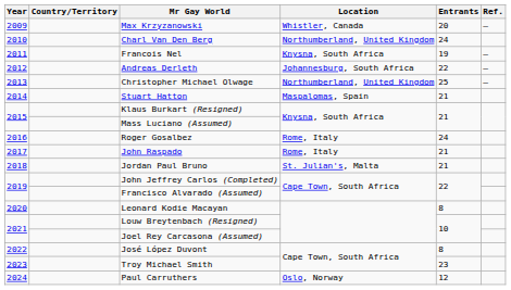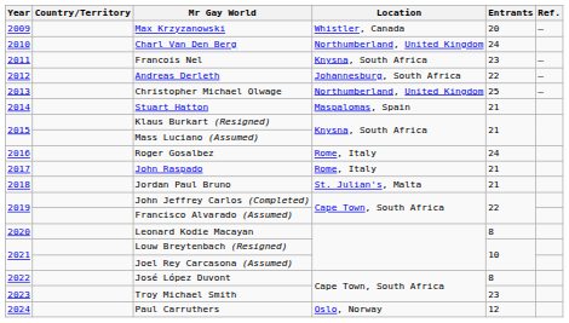Francois Nel | Entrants: 19 -> 23
